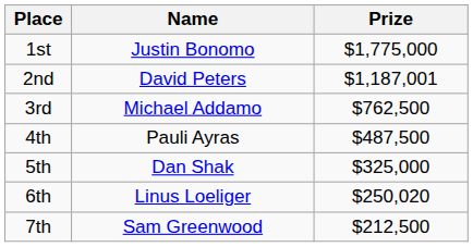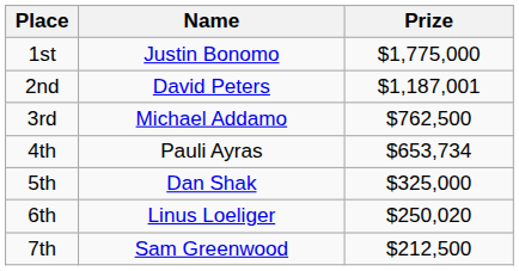4th | Prize: $487,500 -> $653,734
